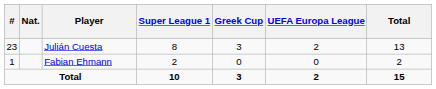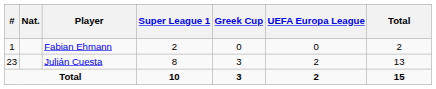rows swapped: Julián Cuesta <-> Fabian Ehmann
